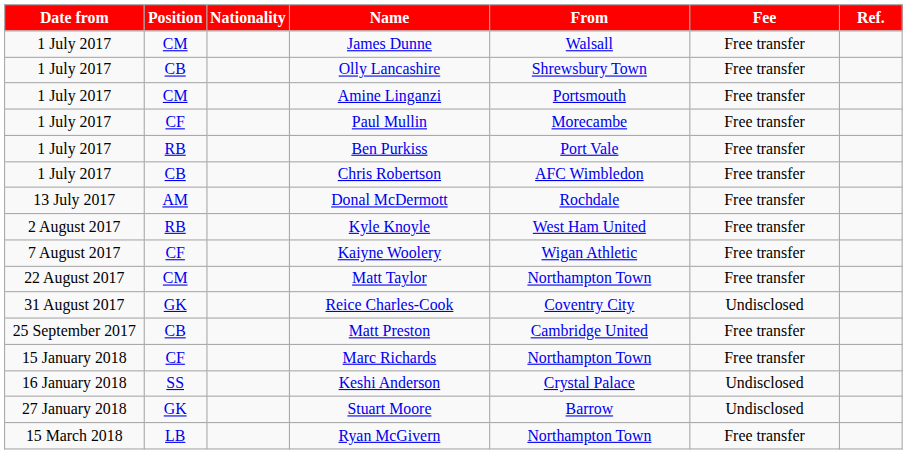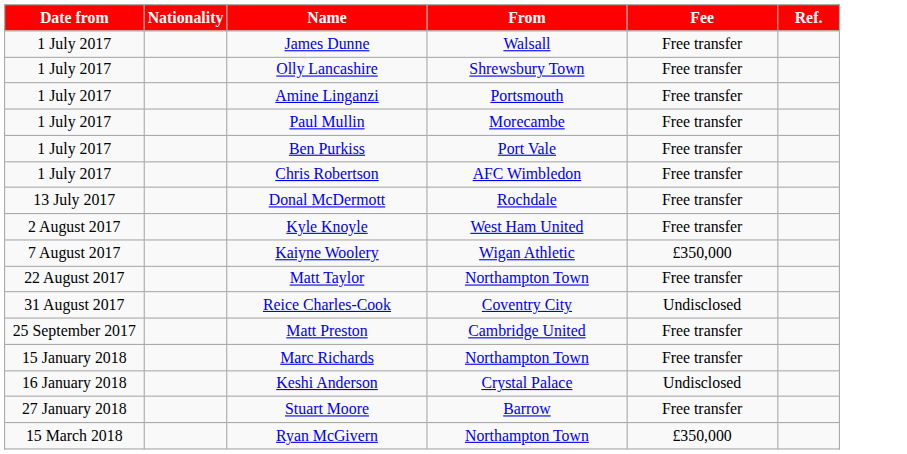- column: Position | CM | CB | CM | CF | RB | CB | AM | RB | CF | CM | GK | CB | CF | SS | GK | LB
Kaiyne Woolery | Fee: Free transfer -> £350,000
Stuart Moore | Fee: Undisclosed -> Free transfer
Ryan McGivern | Fee: Free transfer -> £350,000
